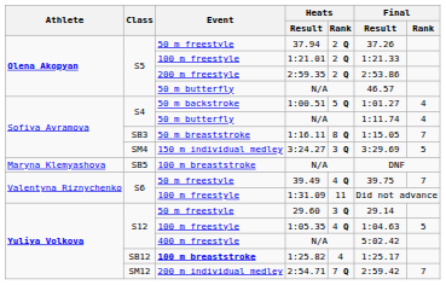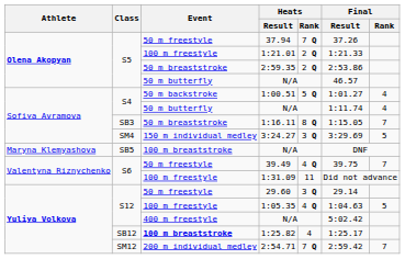37.94 | Heats / Rank: 2 Q -> 7 Q
2:59.35 | Event: 200 m freestyle -> 50 m breaststroke
